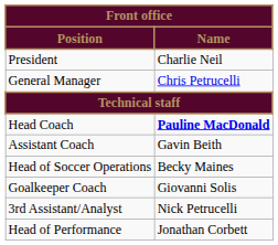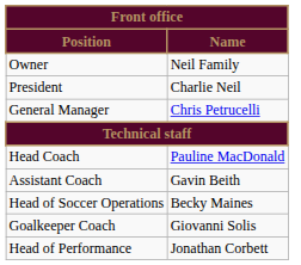+ row: Owner | Neil Family
Head Coach | Name: bold -> normal
- row: 3rd Assistant/Analyst | Nick Petrucelli
